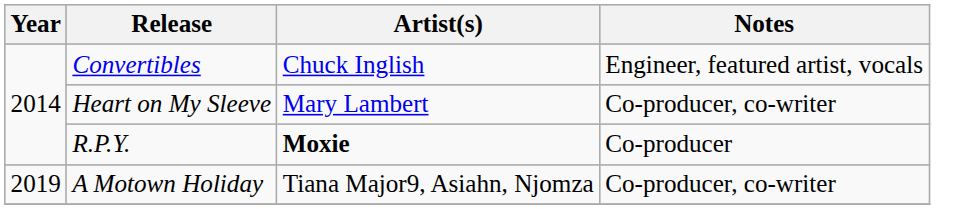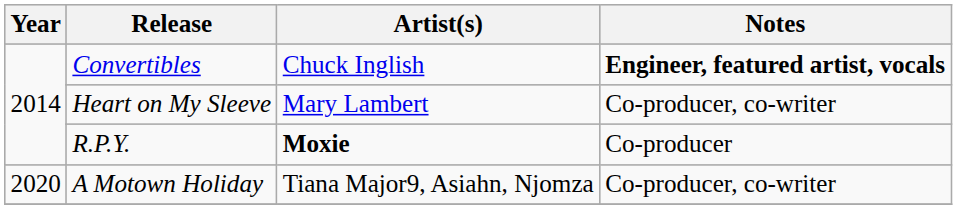Convertibles | Notes: normal -> bold
A Motown Holiday | Year: 2019 -> 2020
